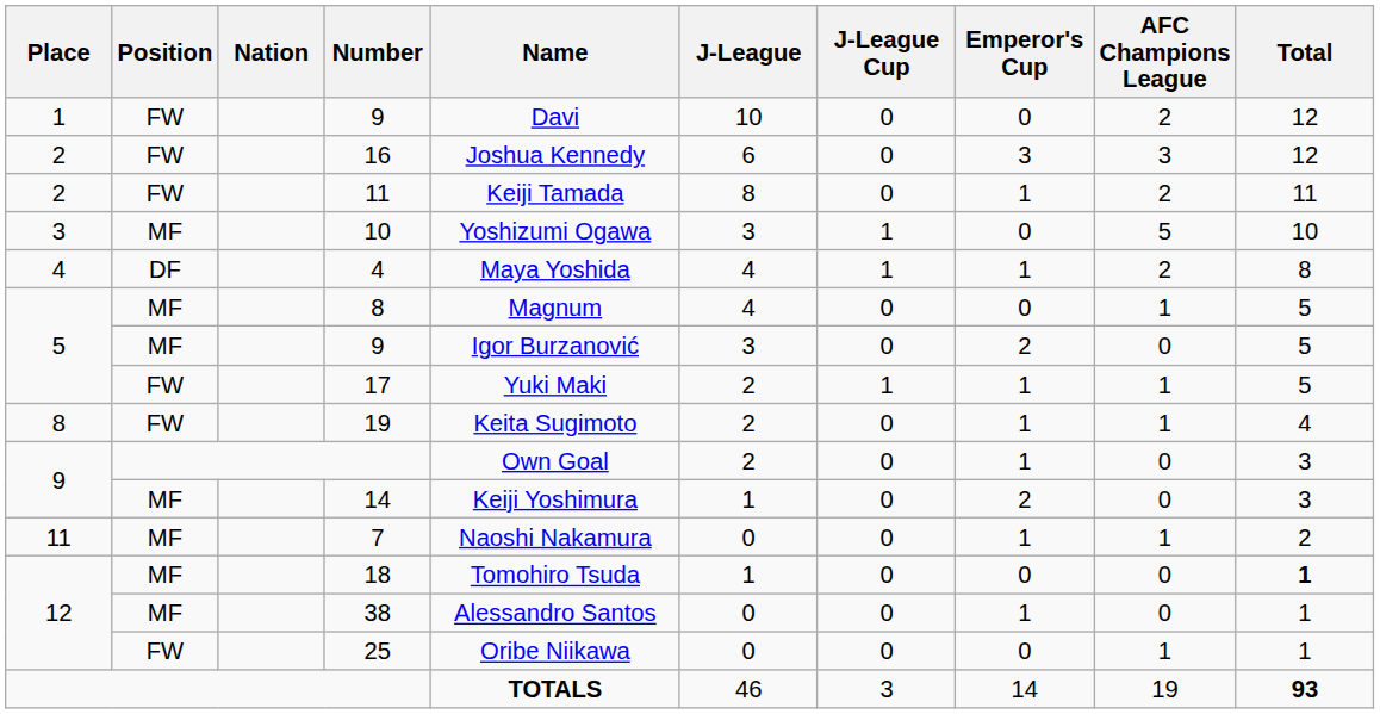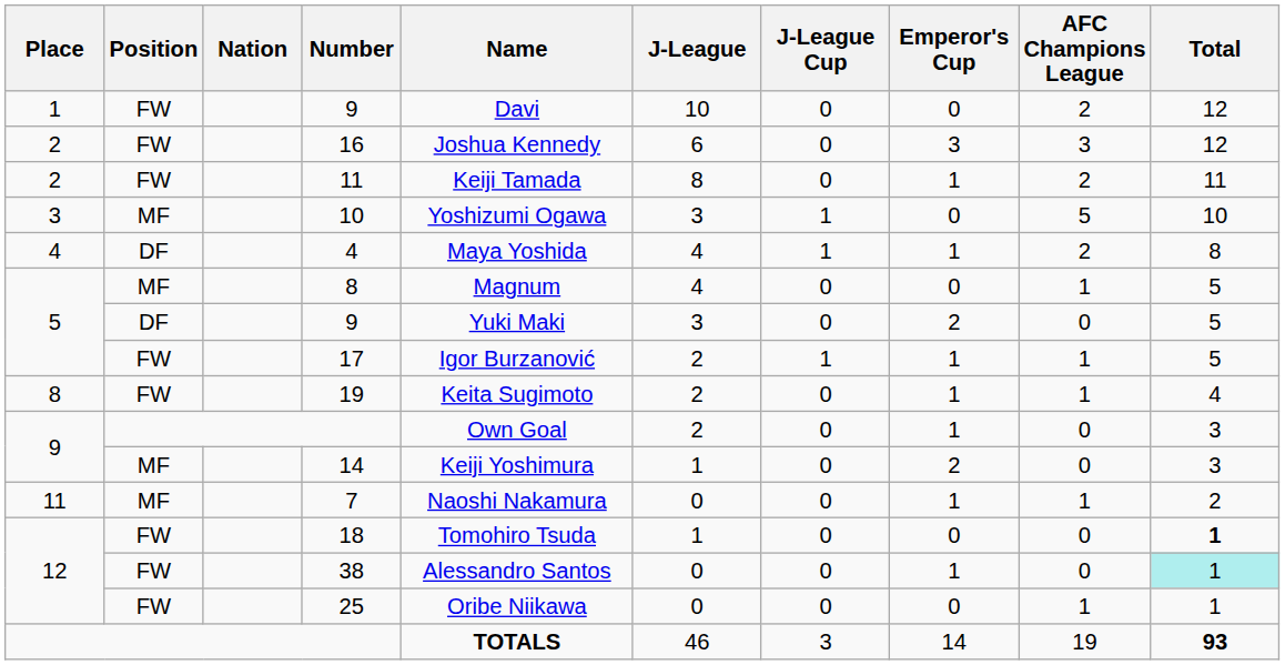5 / 9 | Position: MF -> DF
5 / 9 | Name: Igor Burzanović -> Yuki Maki
17 | Name: Yuki Maki -> Igor Burzanović
18 | Position: MF -> FW
38 | Position: MF -> FW
38 | Total: no background -> paleturquoise background
